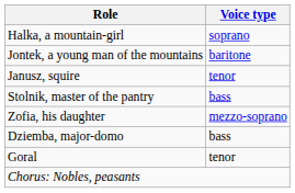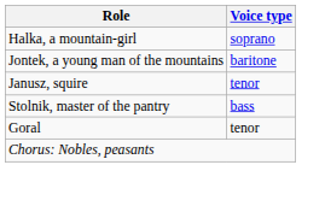- row: Zofia, his daughter | mezzo-soprano
- row: Dziemba, major-domo | bass
